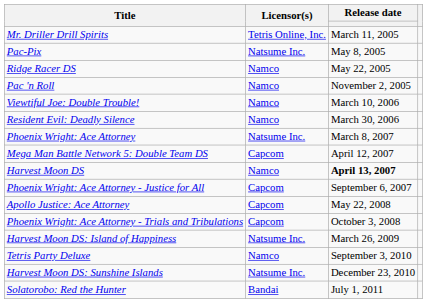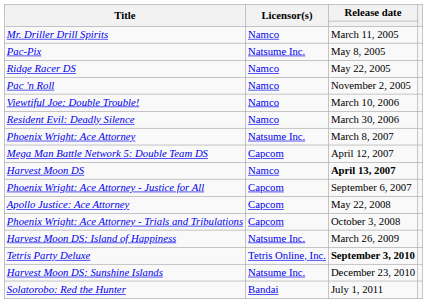Mr. Driller Drill Spirits | Licensor(s): Tetris Online, Inc. -> Namco
Tetris Party Deluxe | Licensor(s): Namco -> Tetris Online, Inc.
Tetris Party Deluxe | Release date: normal -> bold
